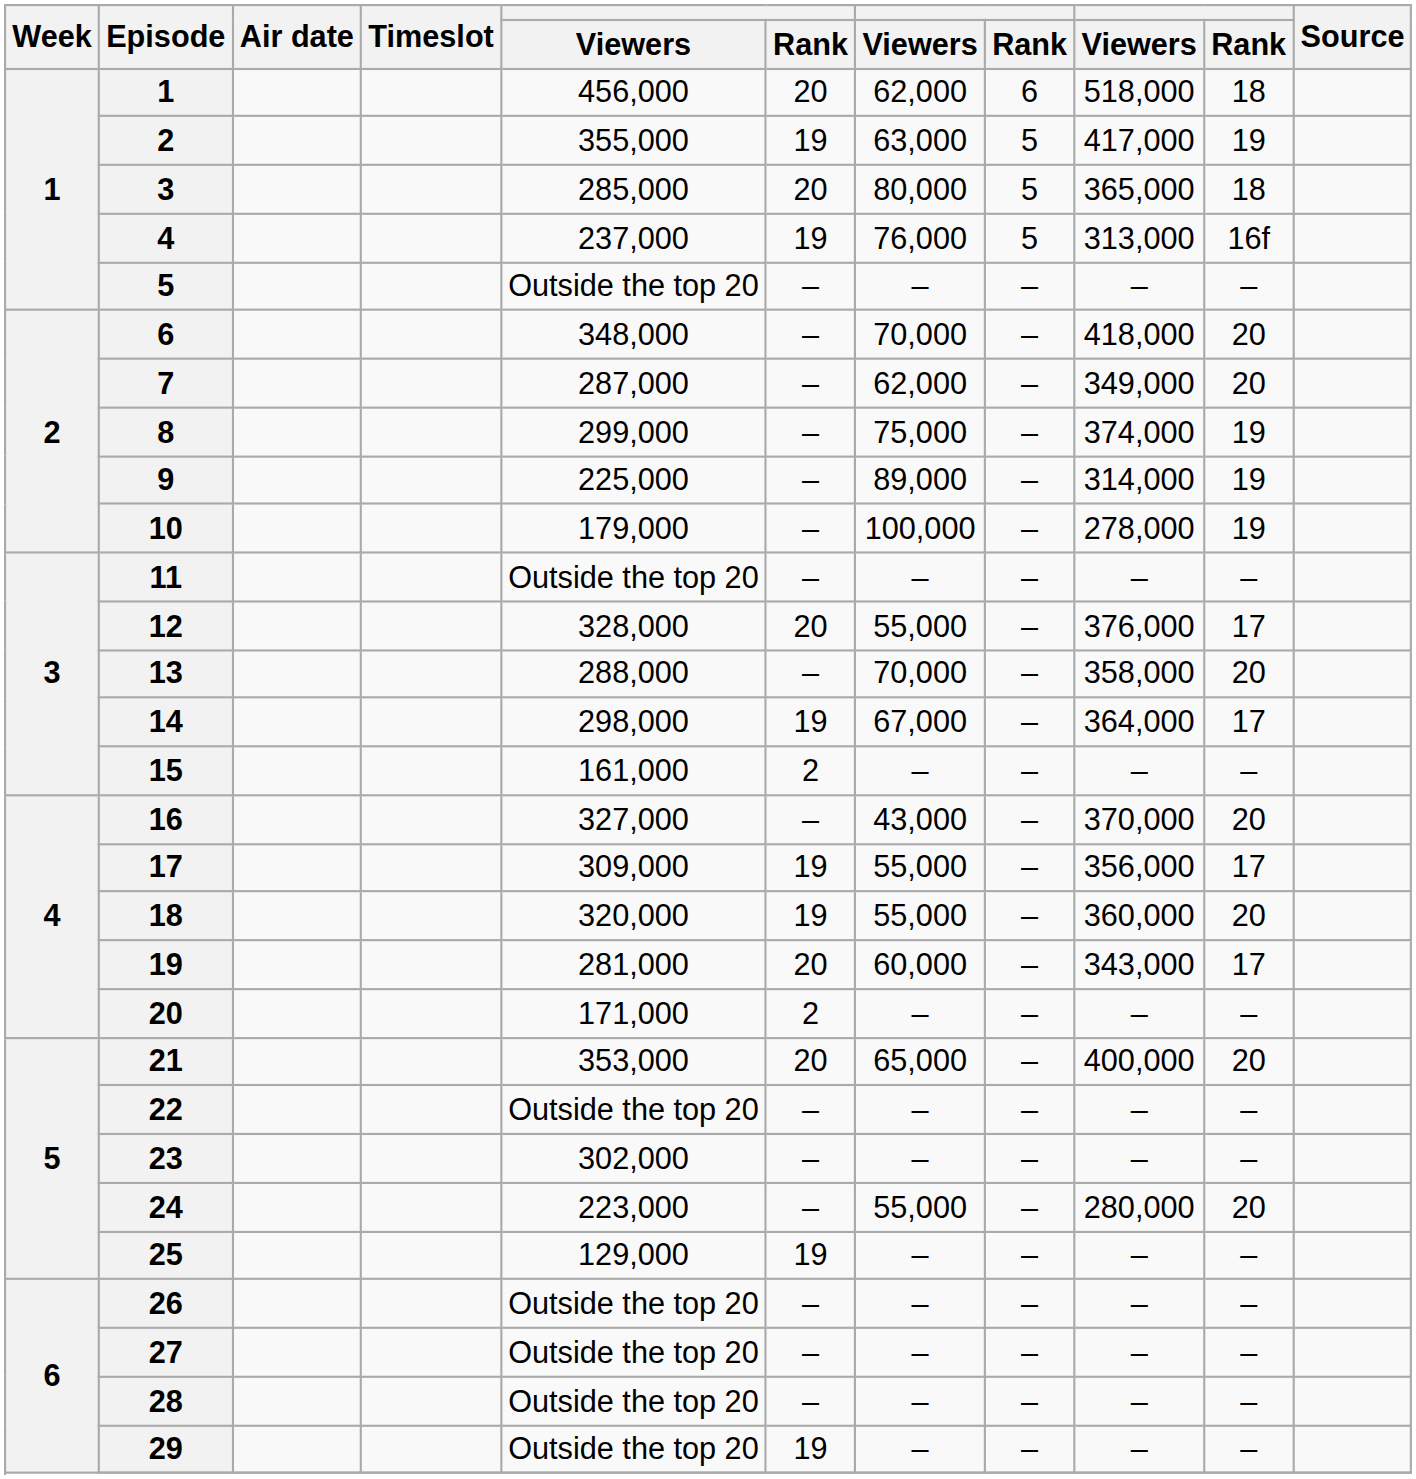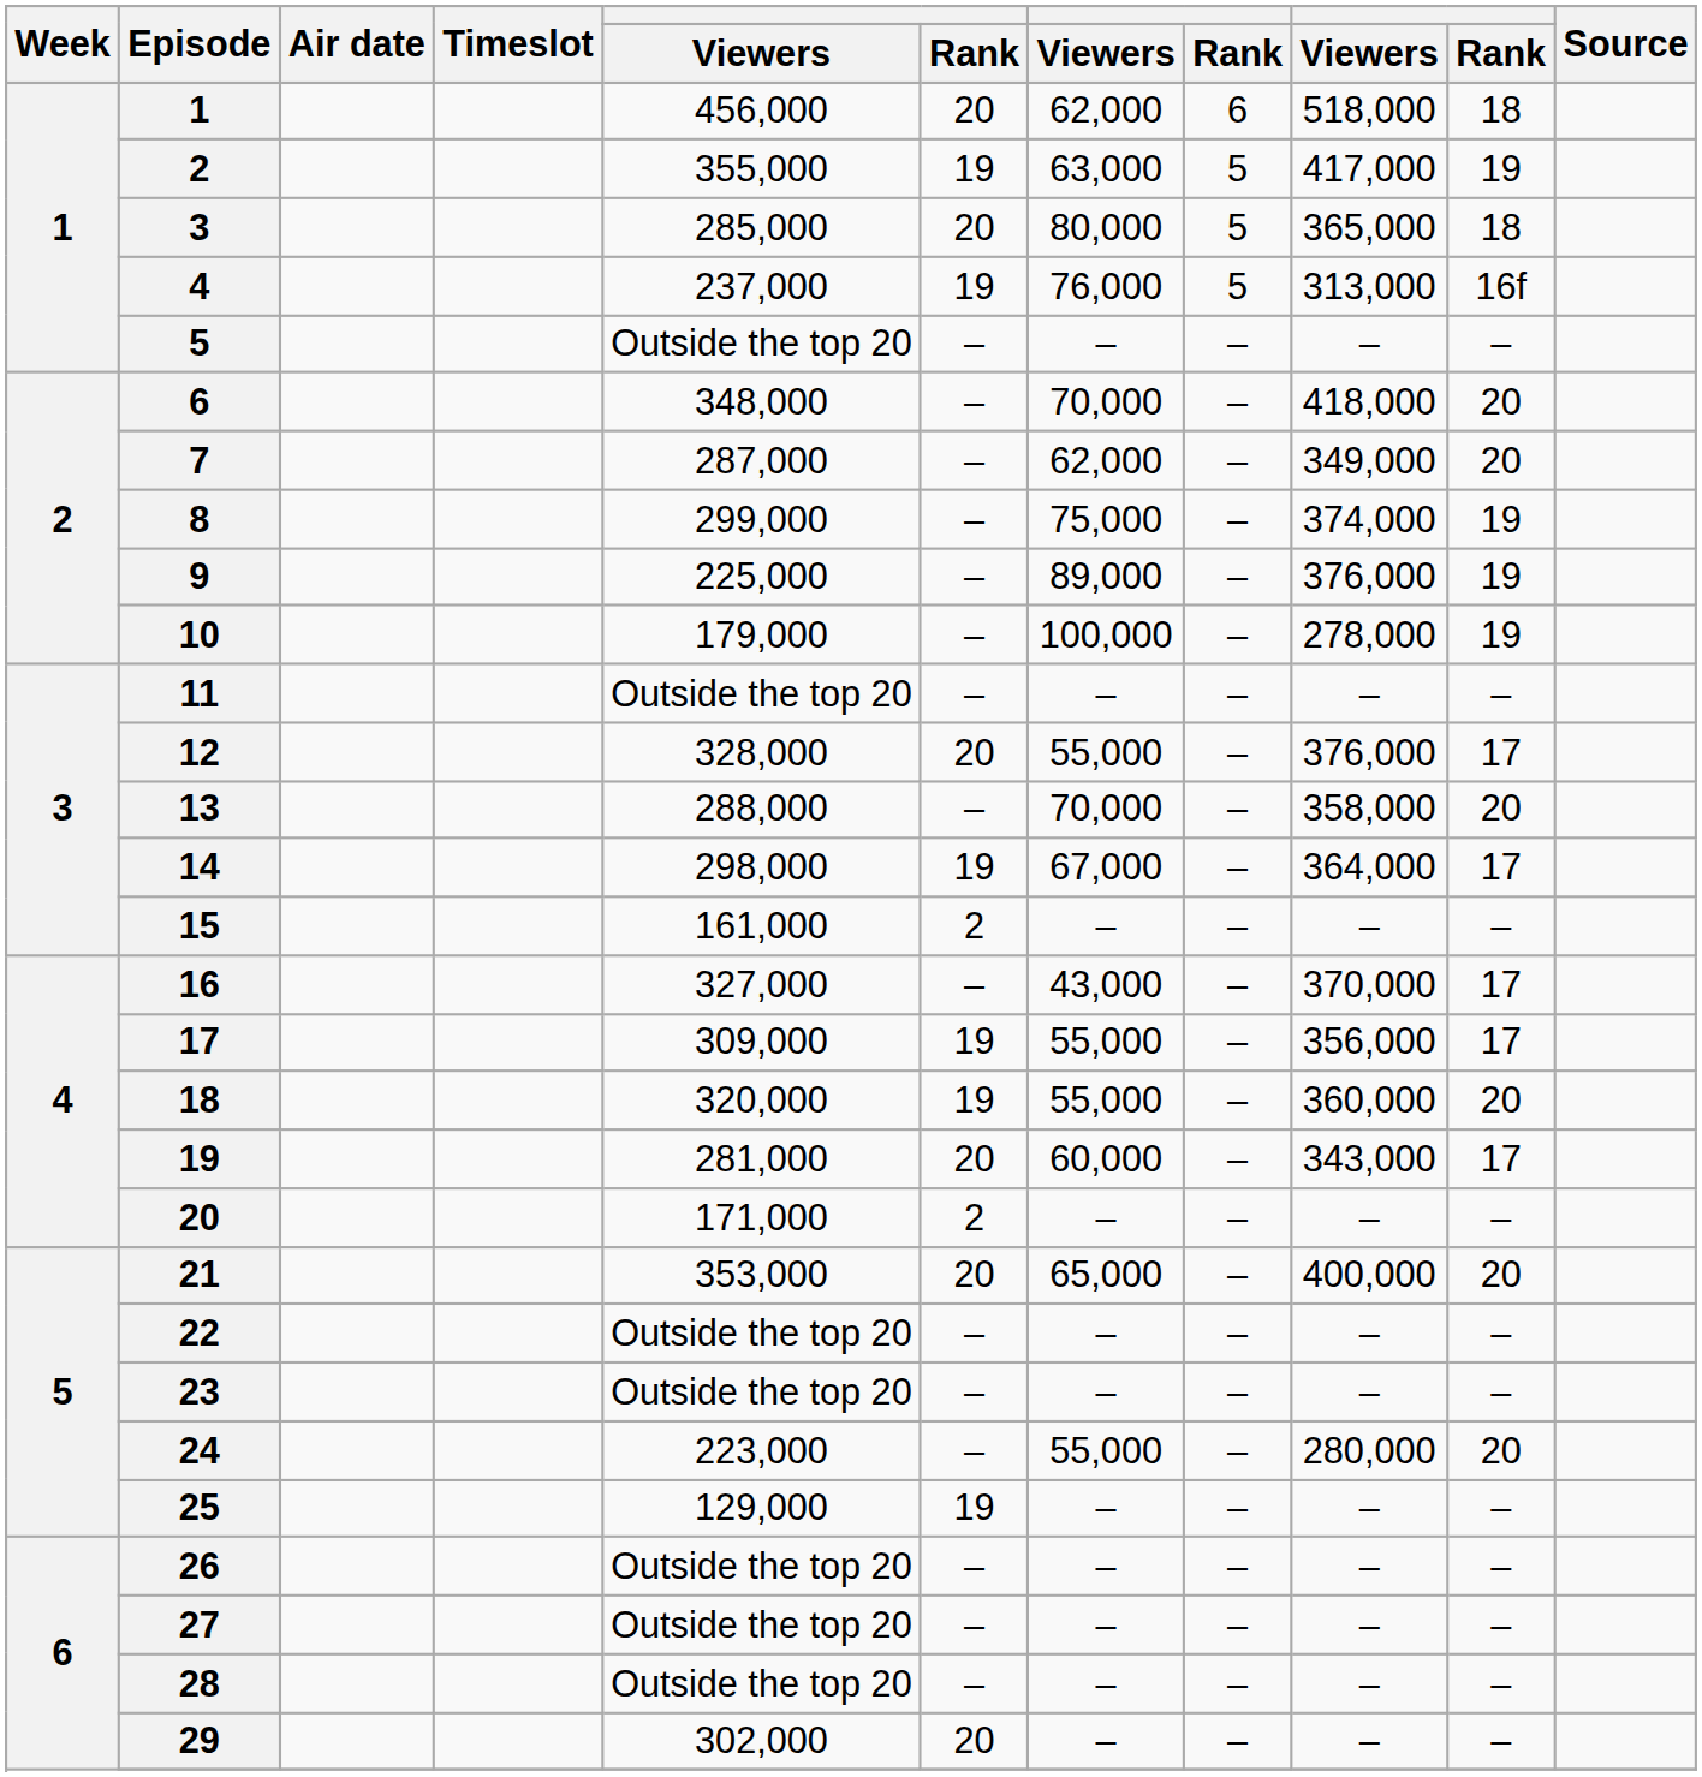9 | column 9: 314,000 -> 376,000
16 | column 10: 20 -> 17
23 | column 5: 302,000 -> Outside the top 20
29 | column 5: Outside the top 20 -> 302,000
29 | column 6: 19 -> 20
